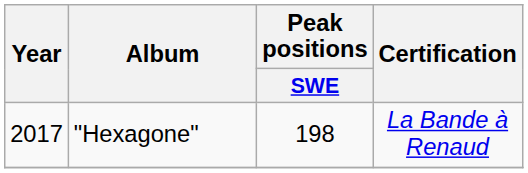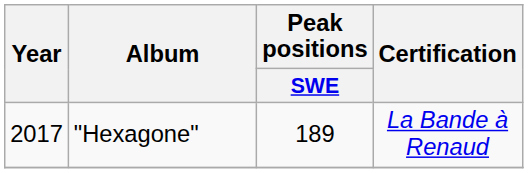"Hexagone" | Peak positions / SWE: 198 -> 189
